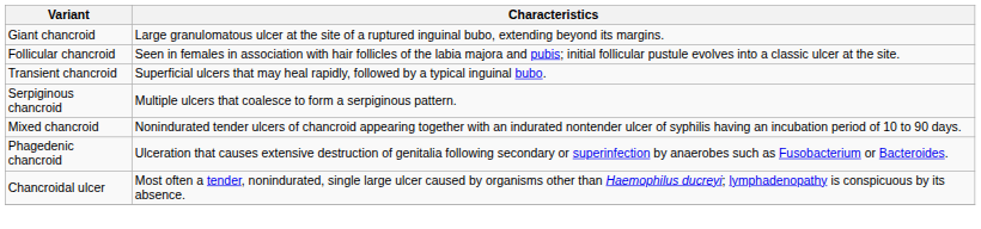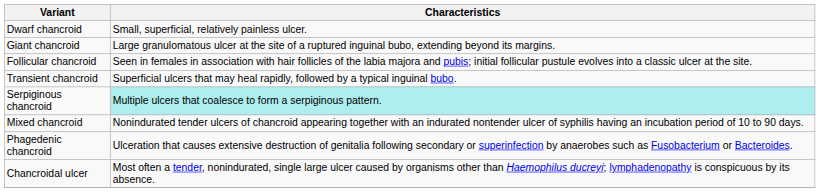+ row: Dwarf chancroid | Small, superficial, relatively painless ulcer.
Serpiginous chancroid | Characteristics: no background -> paleturquoise background
